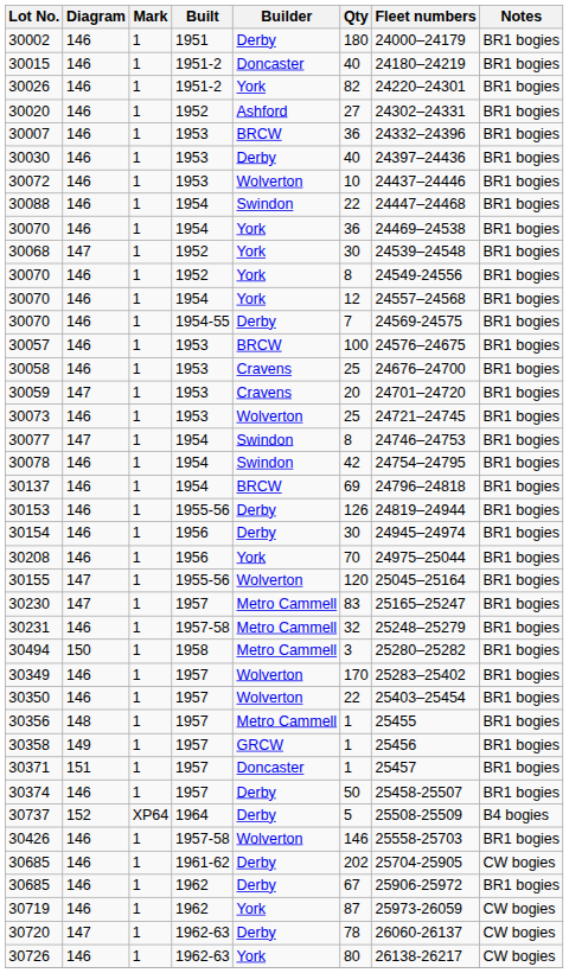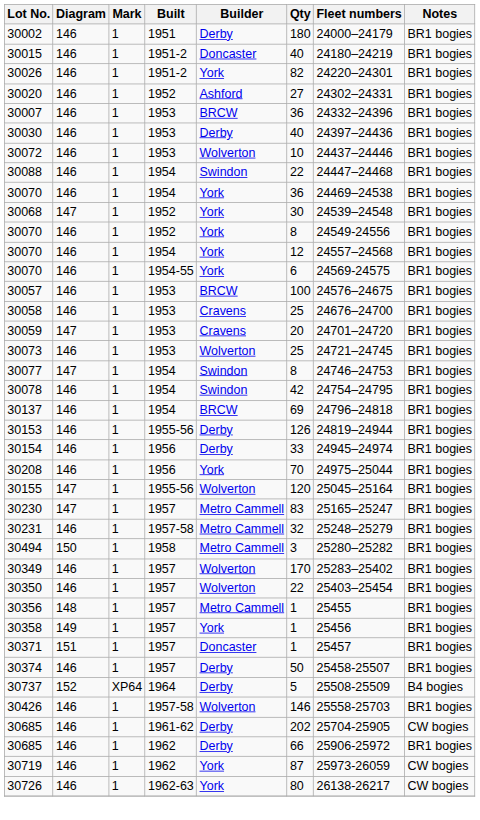30070 / 1954-55 | Builder: Derby -> York
30070 / 1954-55 | Qty: 7 -> 6
30154 | Qty: 30 -> 33
30358 | Builder: GRCW -> York
30685 / 1962 | Qty: 67 -> 66
- row: 30720 | 147 | 1 | 1962-63 | Derby | 78 | 26060-26137 | CW bogies
